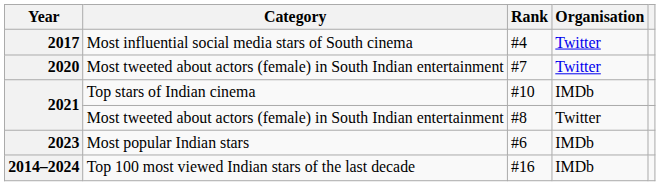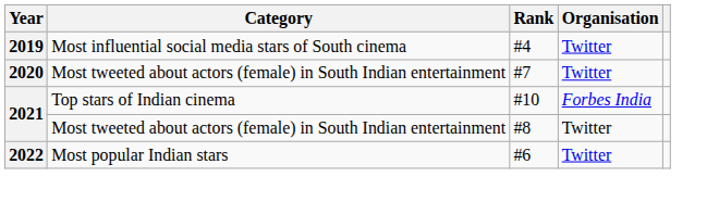#4 | Year: 2017 -> 2019
#10 | Organisation: IMDb -> Forbes India
#6 | Year: 2023 -> 2022
#6 | Organisation: IMDb -> Twitter
- row: 2014–2024 | Top 100 most viewed Indian stars of the last decade | #16 | IMDb
